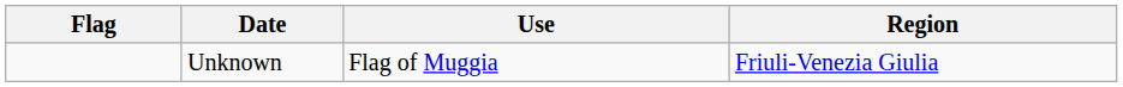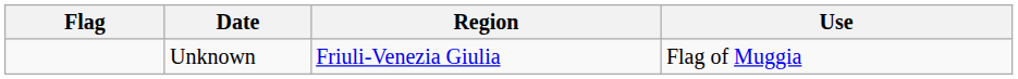columns swapped: Use <-> Region
